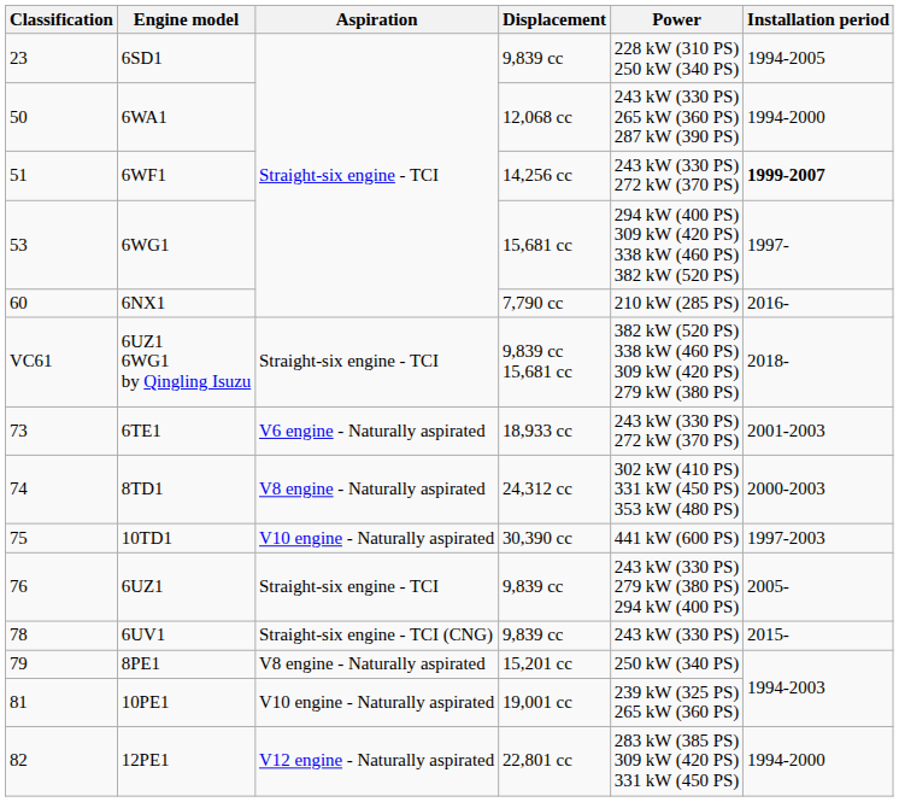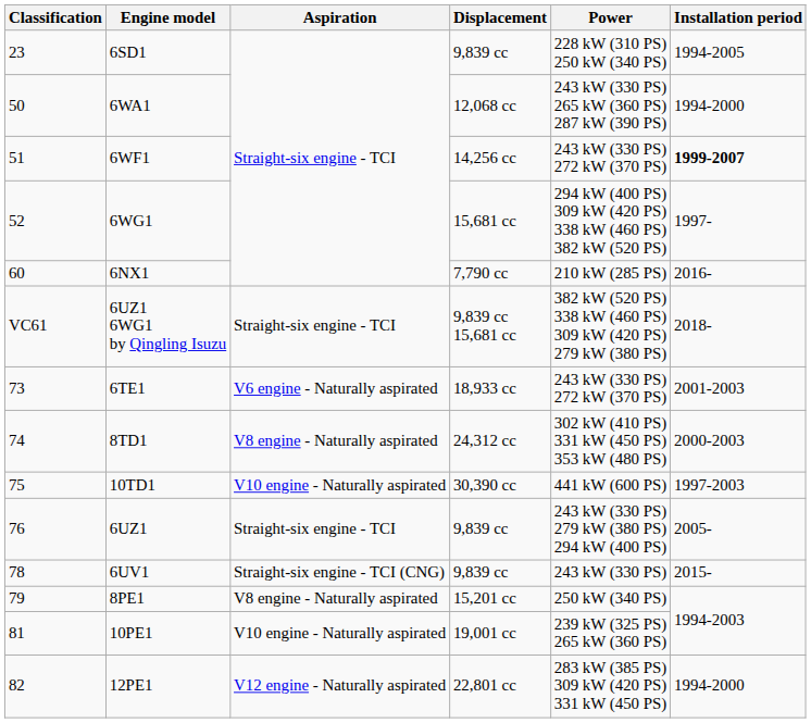6WG1 | Classification: 53 -> 52
